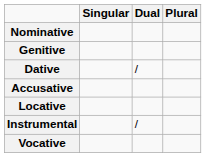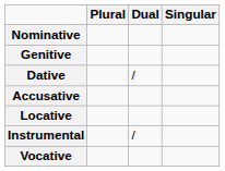columns swapped: Singular <-> Plural
